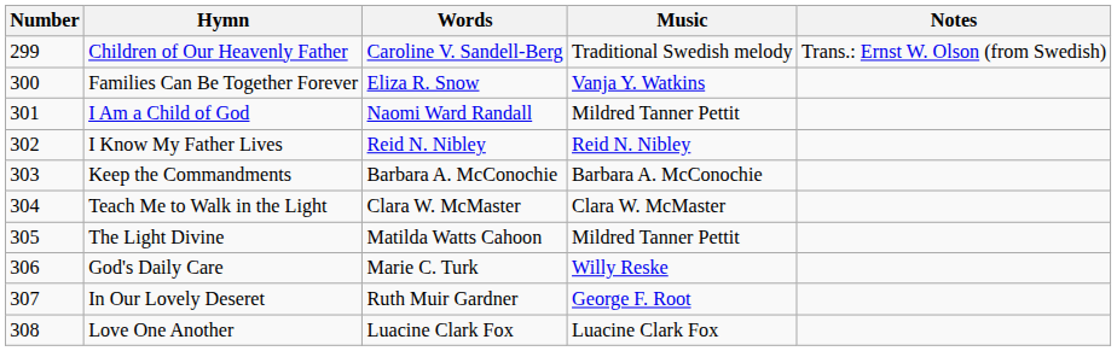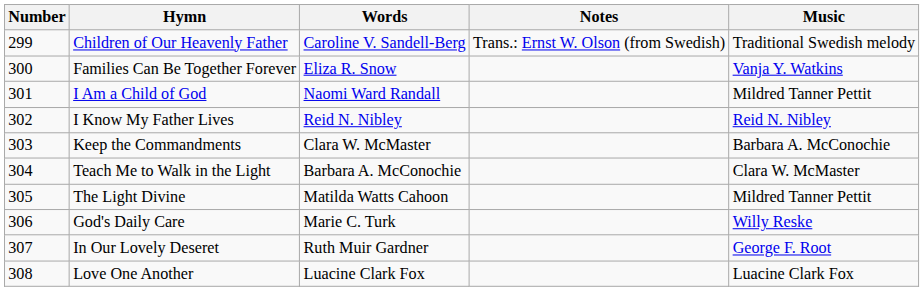columns swapped: Music <-> Notes
Keep the Commandments | Words: Barbara A. McConochie -> Clara W. McMaster
Teach Me to Walk in the Light | Words: Clara W. McMaster -> Barbara A. McConochie
